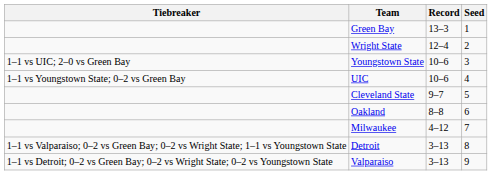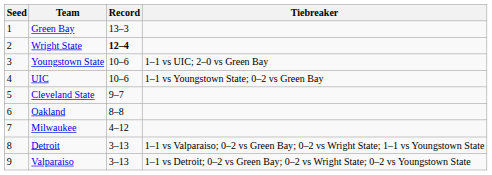columns swapped: Seed <-> Tiebreaker
Wright State | Record: normal -> bold
